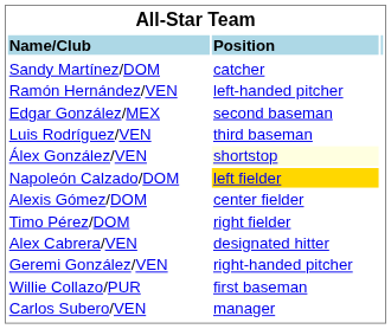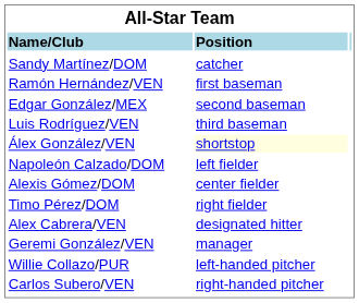Ramón Hernández/VEN | column 2: left-handed pitcher -> first baseman
Napoleón Calzado/DOM | column 2: gold background -> no background
Geremi González/VEN | column 2: right-handed pitcher -> manager
Willie Collazo/PUR | column 2: first baseman -> left-handed pitcher
Carlos Subero/VEN | column 2: manager -> right-handed pitcher
